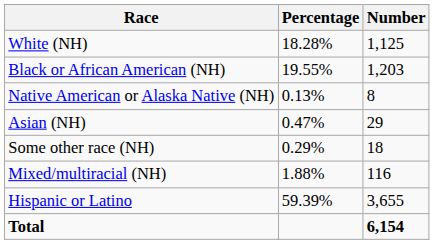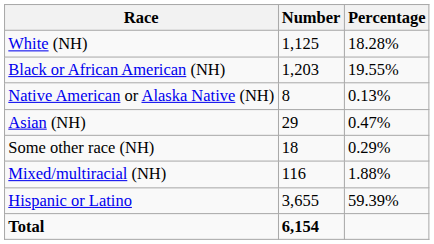columns swapped: Number <-> Percentage
